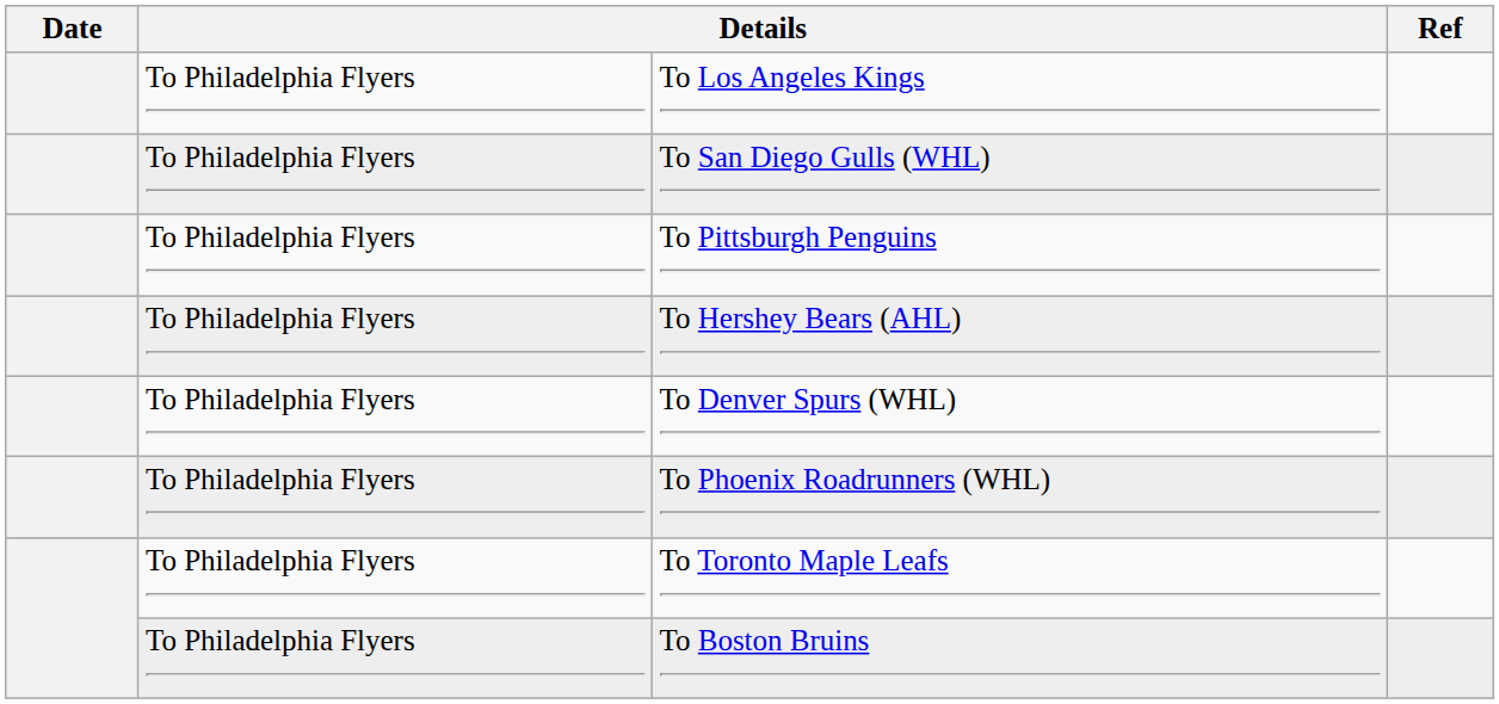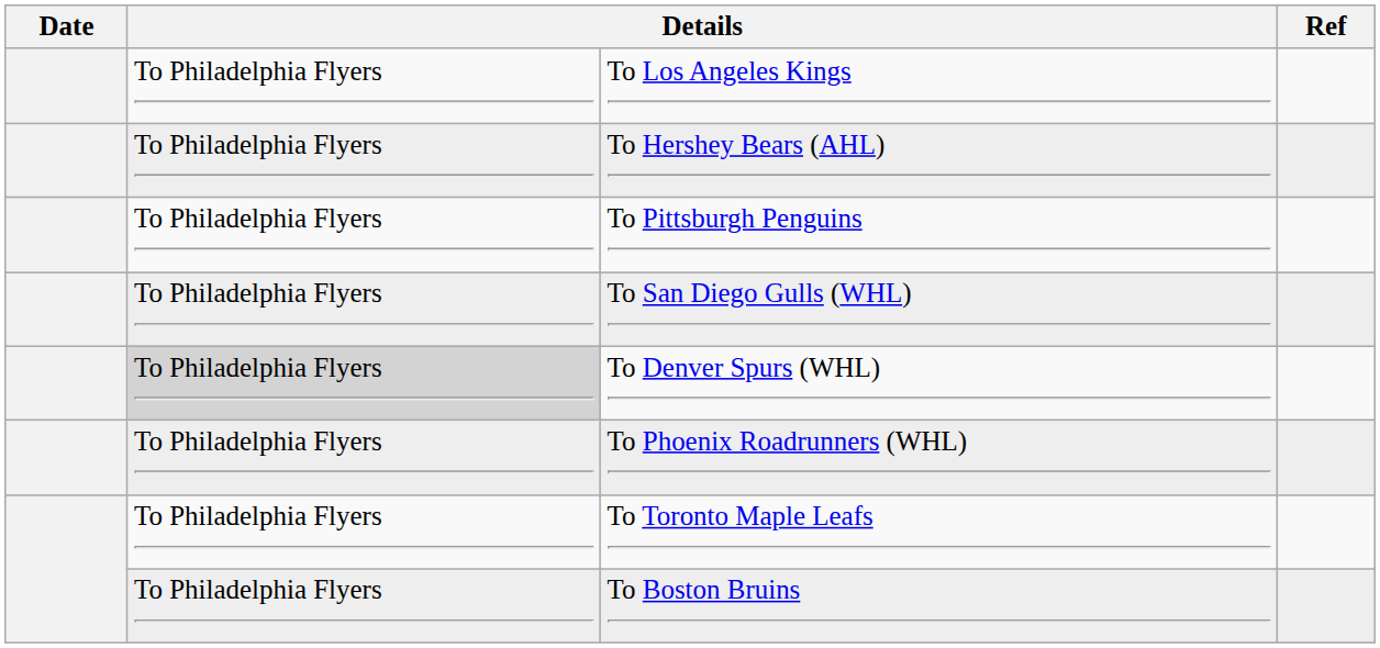rows swapped: To Hershey Bears (AHL) <-> To San Diego Gulls (WHL)
To Denver Spurs (WHL) | column 2: no background -> lightgrey background
